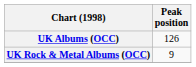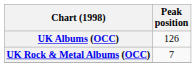UK Rock & Metal Albums (OCC) | Peak position: 9 -> 7
